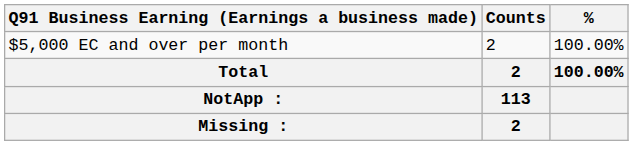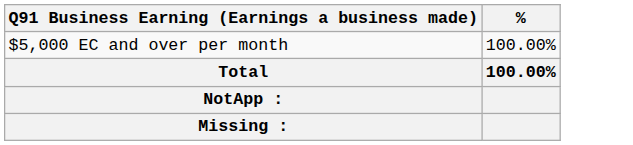- column: Counts | 2 | 2 | 113 | 2
